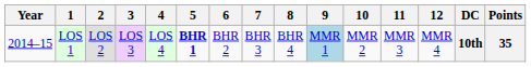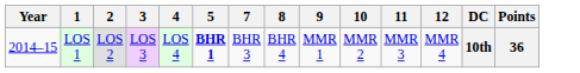- column: 6 | BHR 2
LOS 1 | 9: lightblue background -> no background
LOS 1 | Points: 35 -> 36
